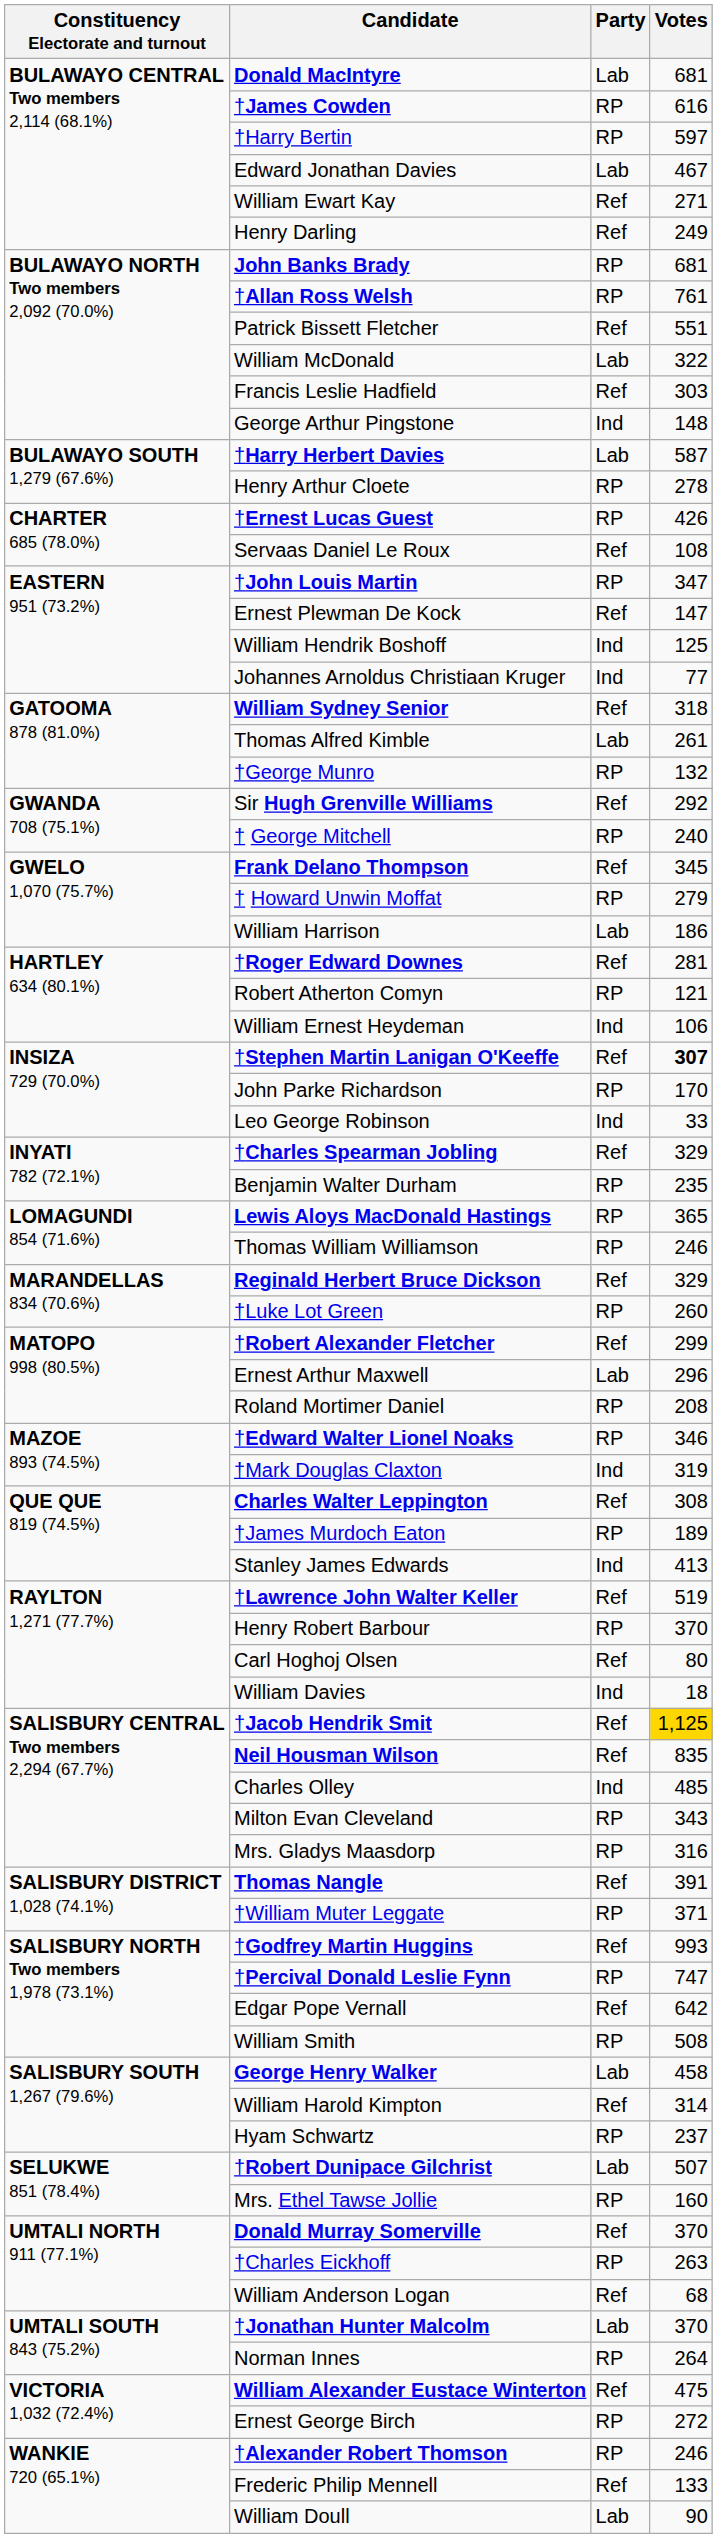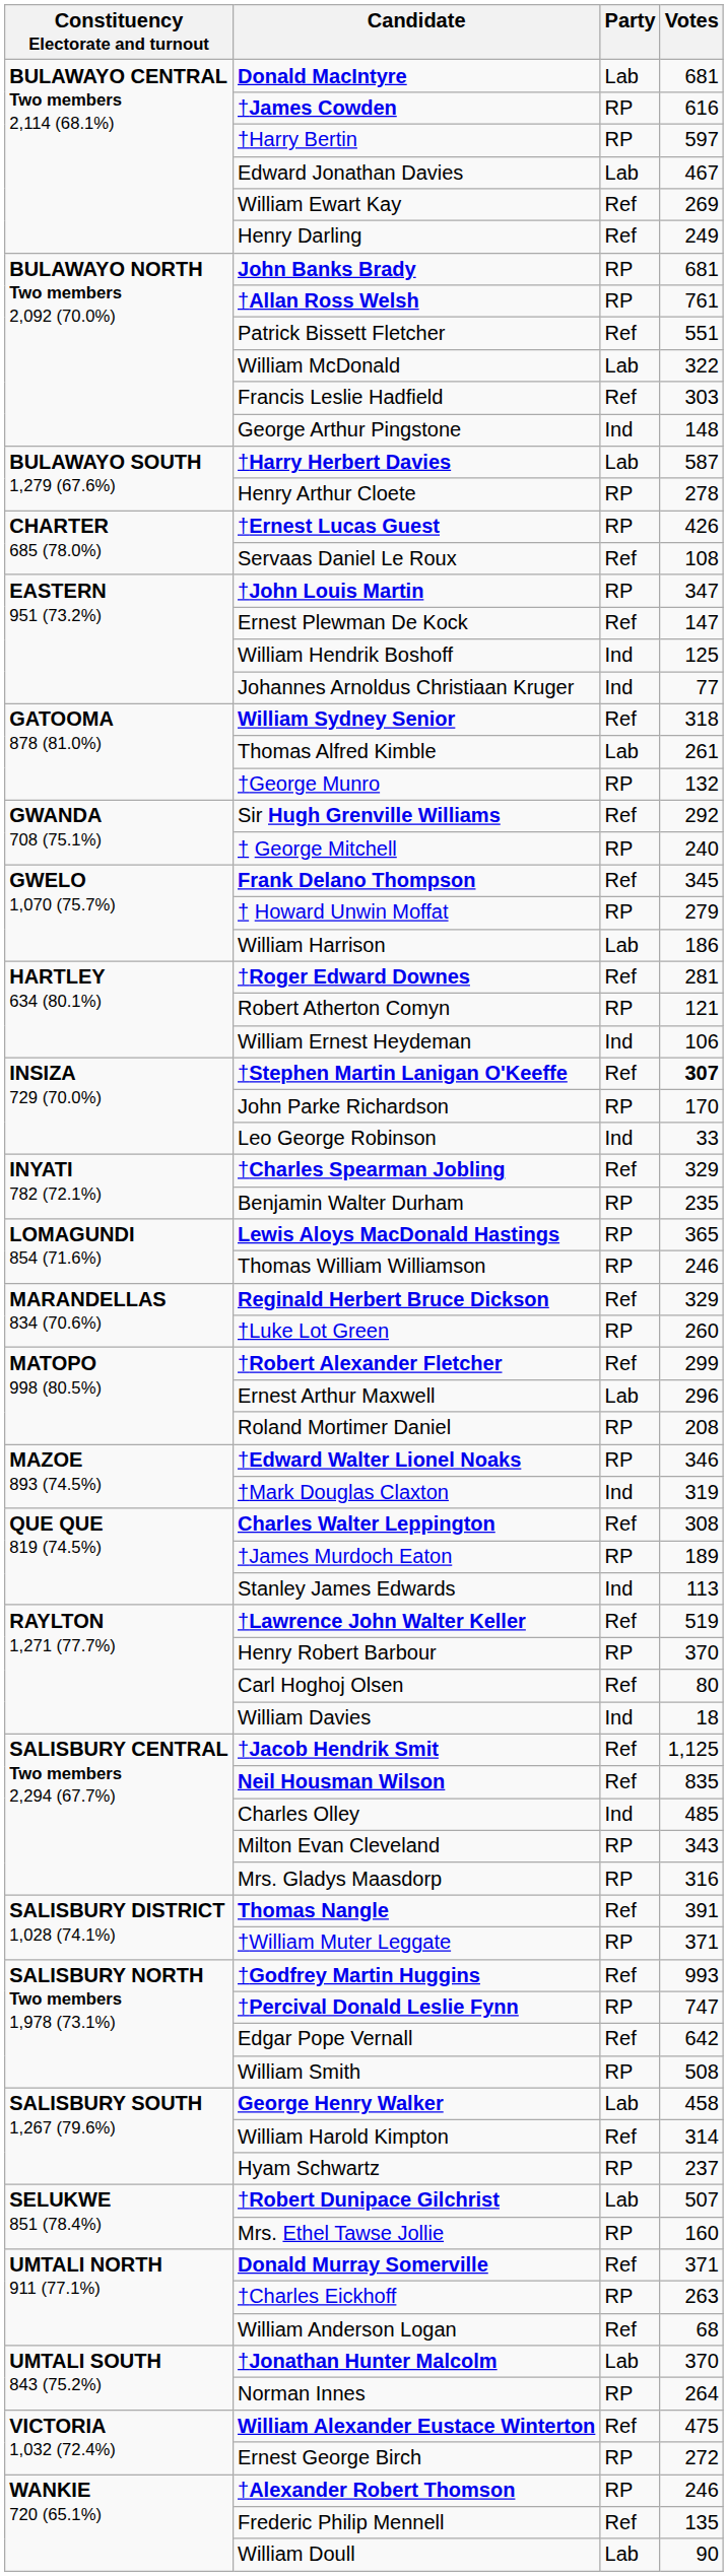William Ewart Kay | Votes: 271 -> 269
Stanley James Edwards | Votes: 413 -> 113
†Jacob Hendrik Smit | Votes: gold background -> no background
Donald Murray Somerville | Votes: 370 -> 371
Frederic Philip Mennell | Votes: 133 -> 135
